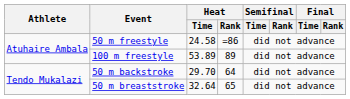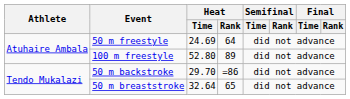50 m freestyle | Heat / Time: 24.58 -> 24.69
50 m freestyle | Heat / Rank: =86 -> 64
100 m freestyle | Heat / Time: 53.89 -> 52.80
50 m backstroke | Heat / Rank: 64 -> =86
